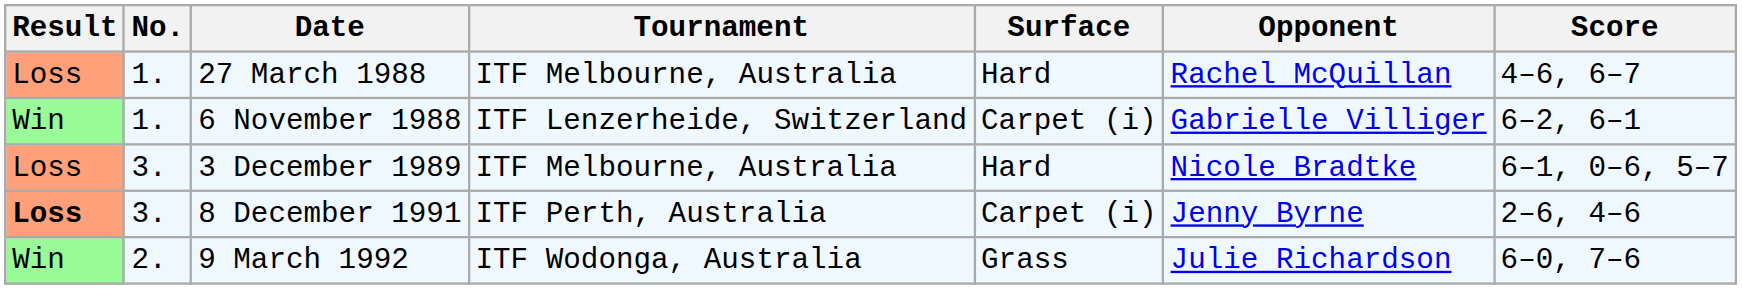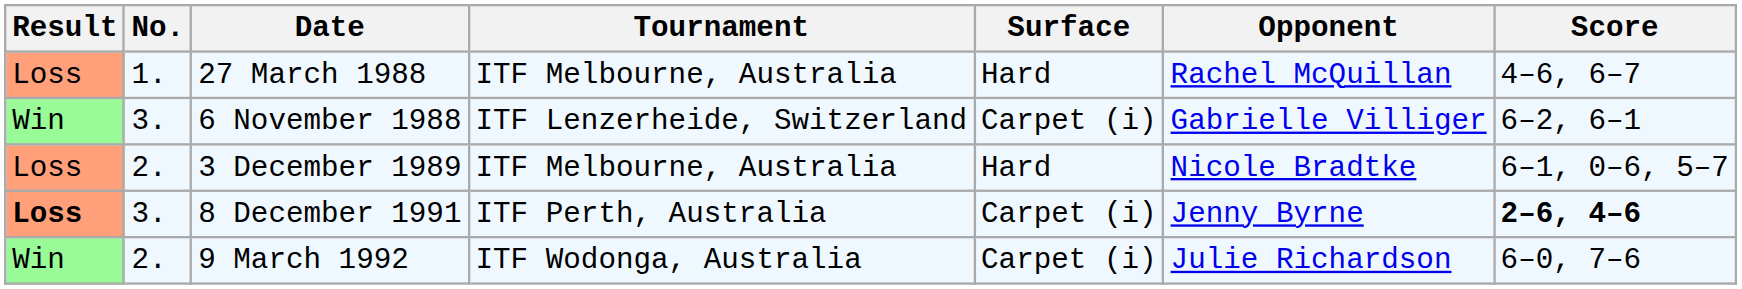6 November 1988 | No.: 1. -> 3.
3 December 1989 | No.: 3. -> 2.
8 December 1991 | Score: normal -> bold
9 March 1992 | Surface: Grass -> Carpet (i)
